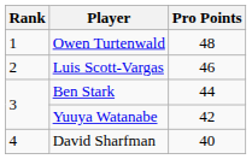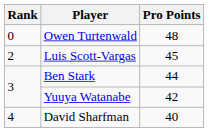Owen Turtenwald | Rank: 1 -> 0
Luis Scott-Vargas | Pro Points: 46 -> 45
